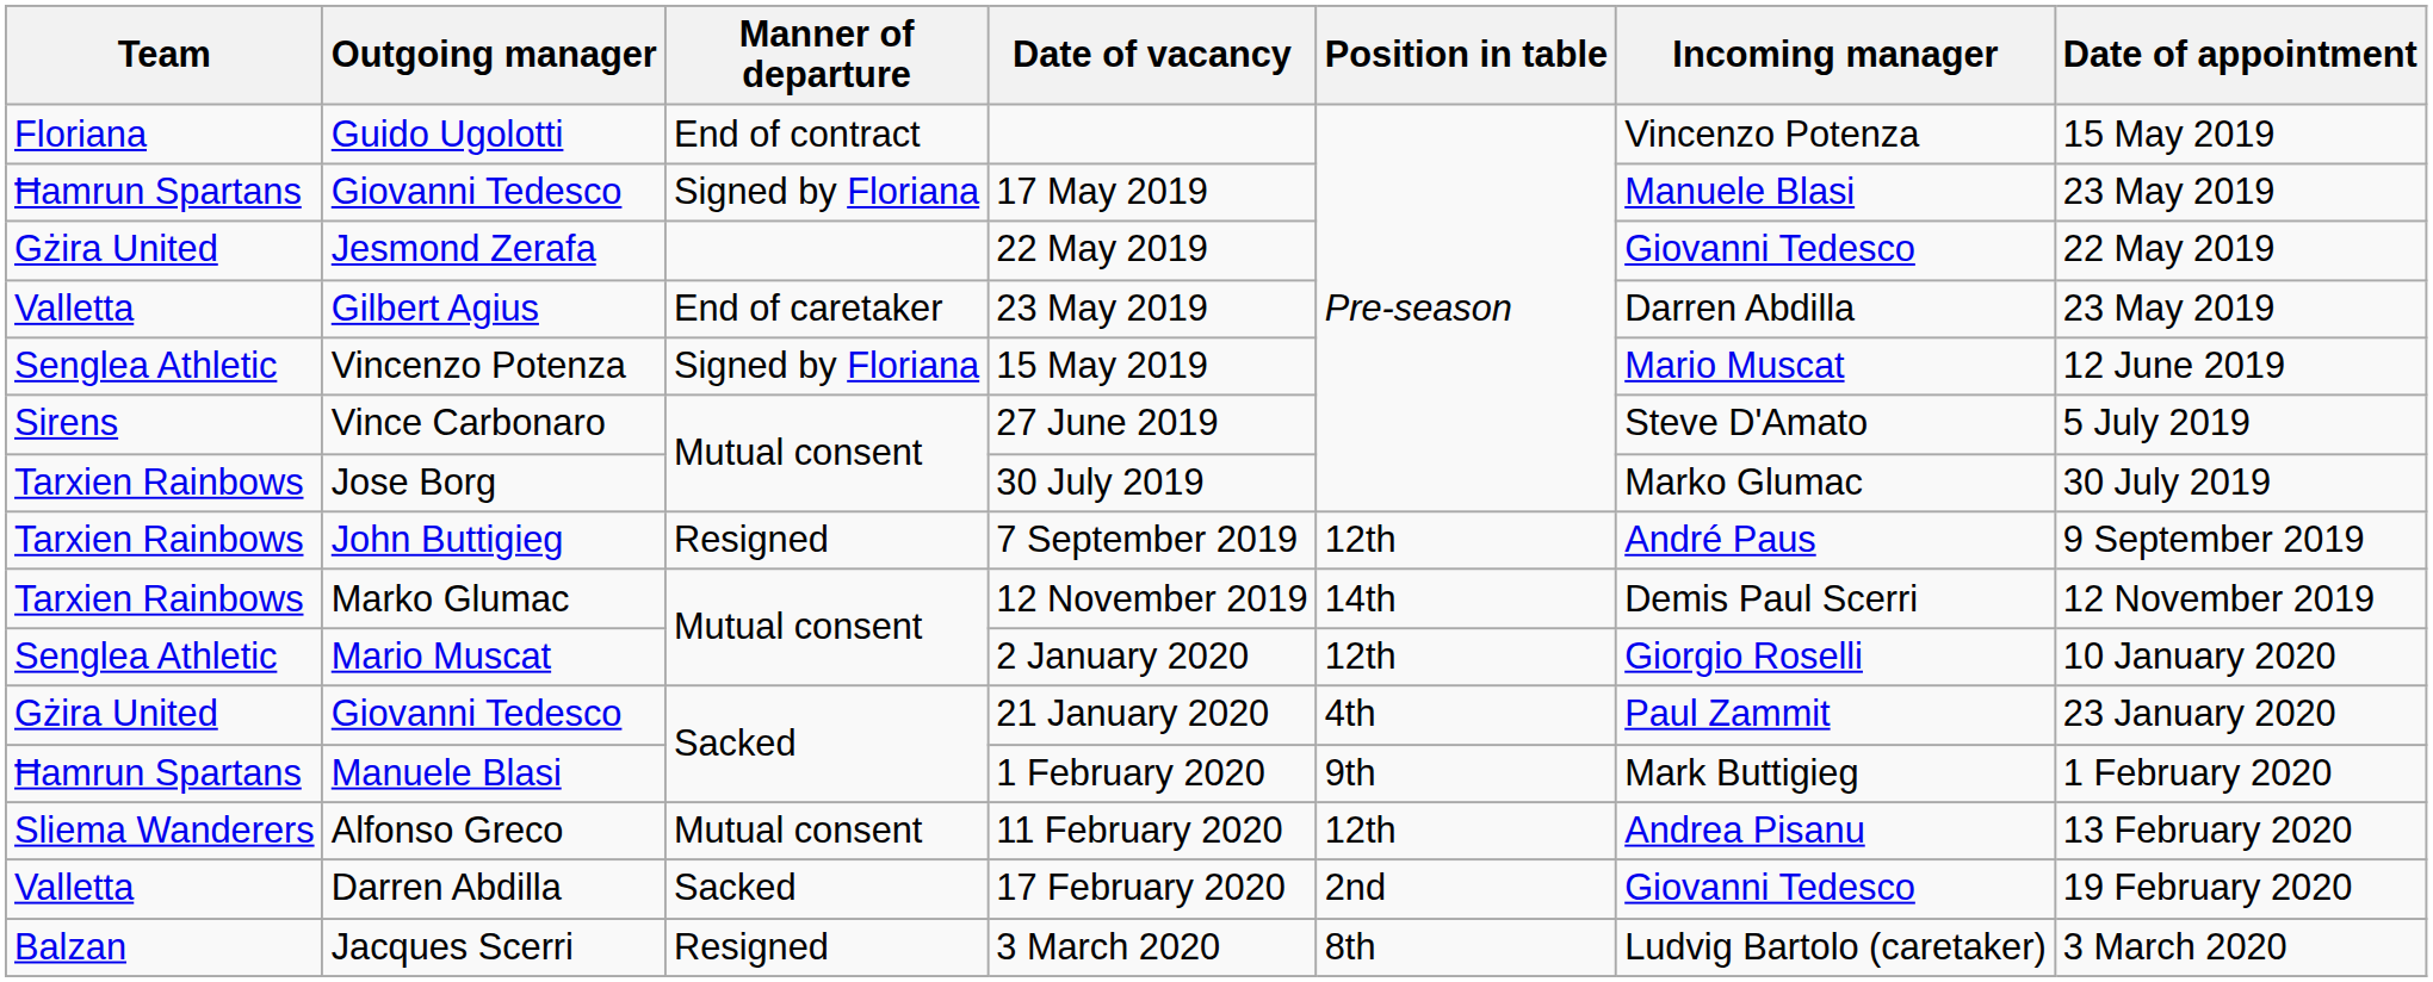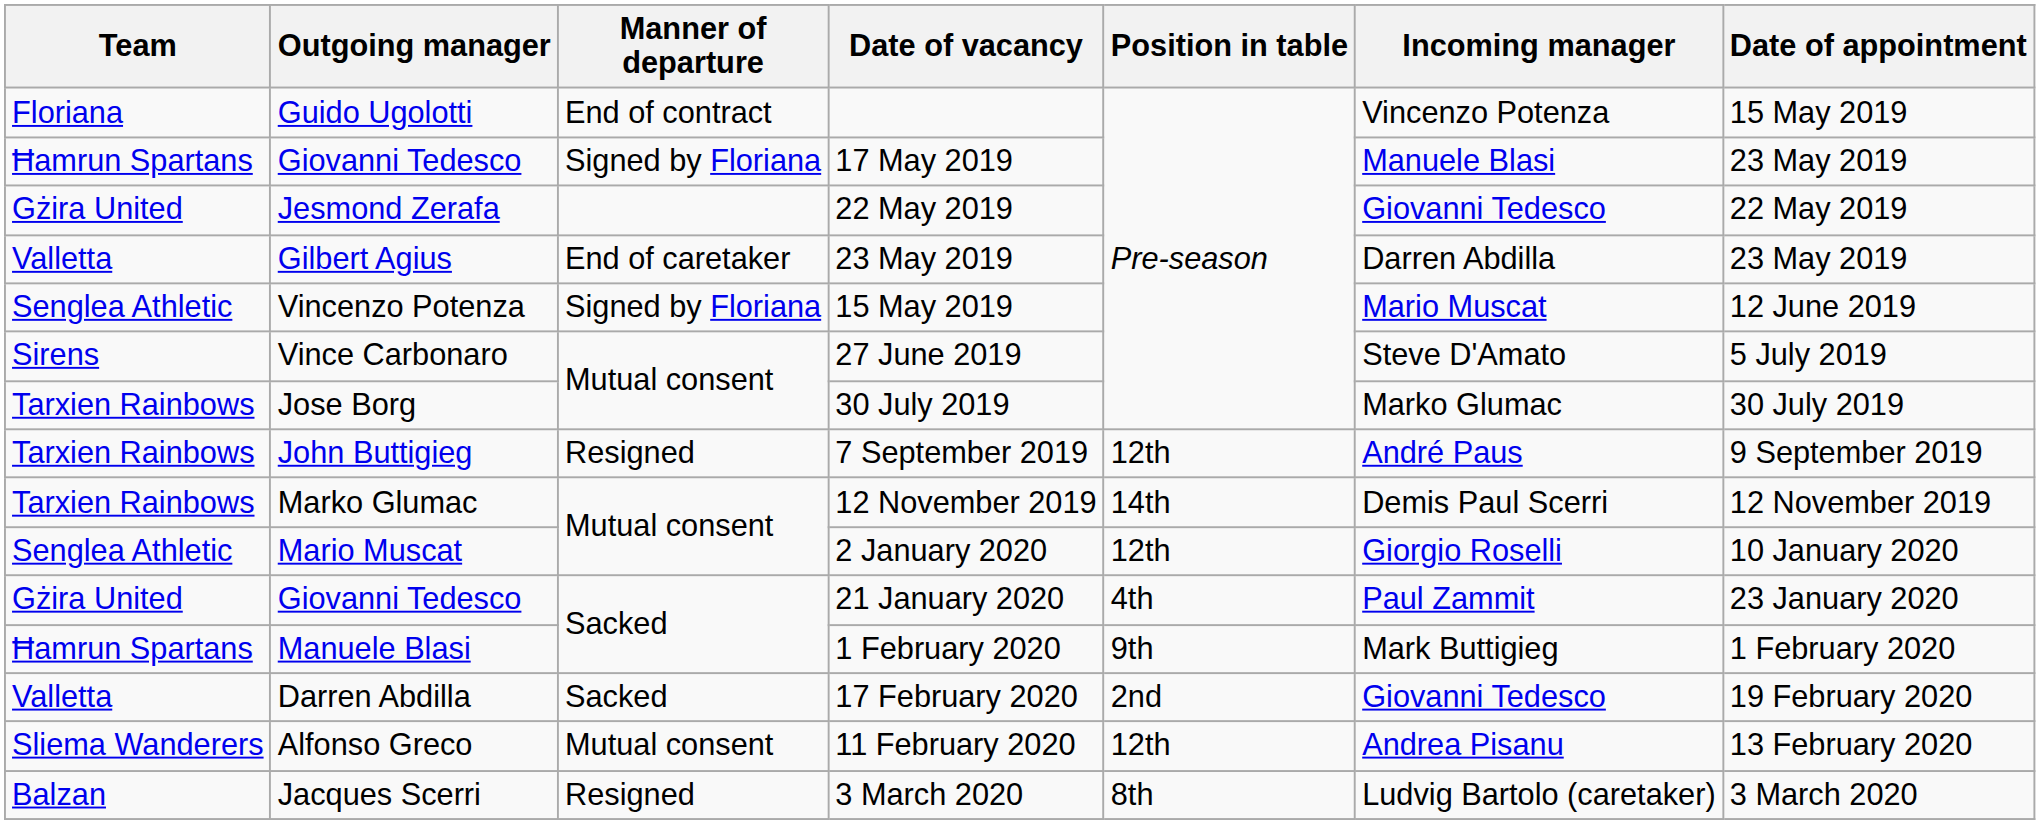rows swapped: 11 February 2020 <-> 17 February 2020
